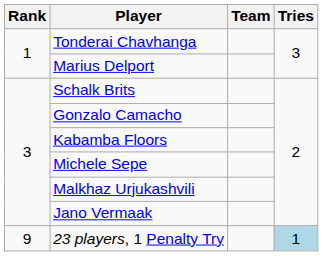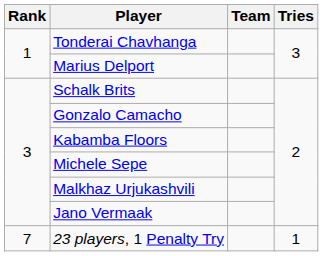23 players, 1 Penalty Try | Rank: 9 -> 7
23 players, 1 Penalty Try | Tries: lightblue background -> no background
